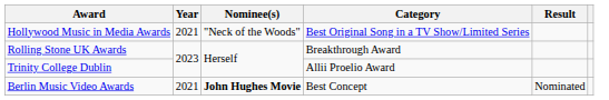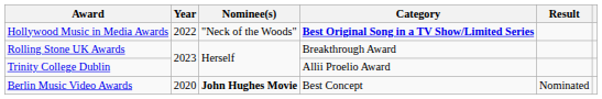Hollywood Music in Media Awards | Year: 2021 -> 2022
Hollywood Music in Media Awards | Category: normal -> bold
Berlin Music Video Awards | Year: 2021 -> 2020
